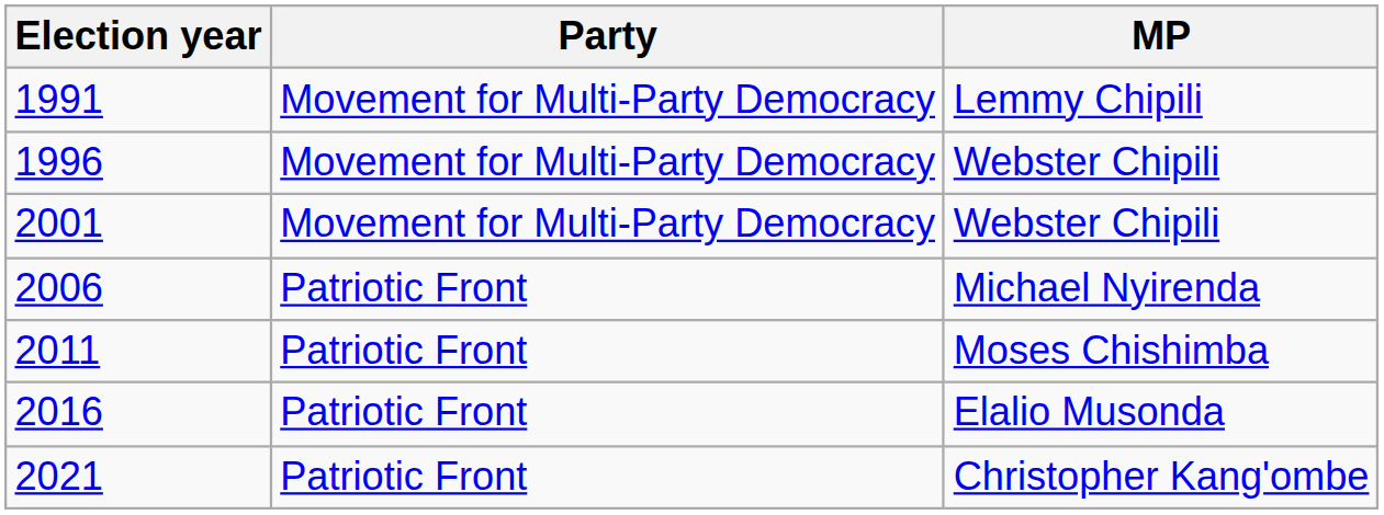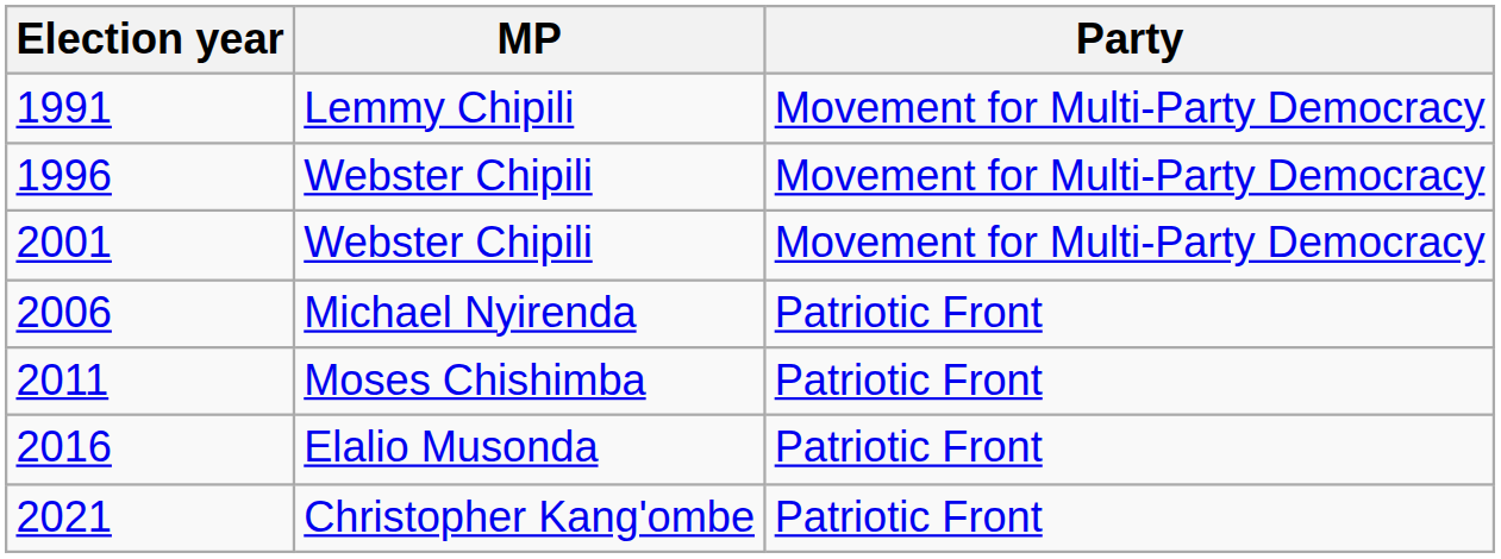columns swapped: MP <-> Party
